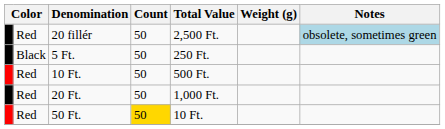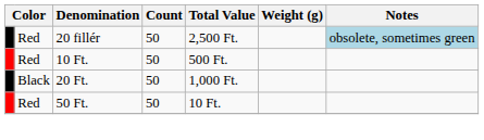- row: Black | 5 Ft. | 50 | 250 Ft.
20 Ft. | column 2: Red -> Black
50 Ft. | Count: gold background -> no background
